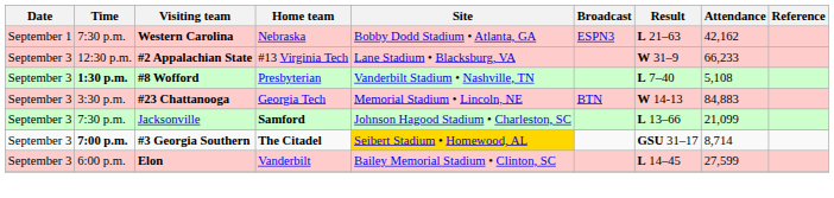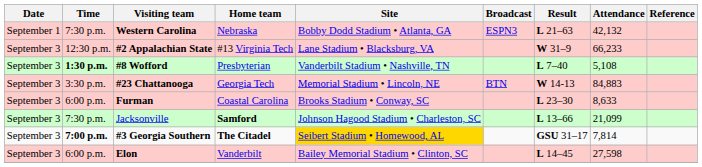Western Carolina | Attendance: 42,162 -> 42,132
+ row: September 3 | 6:00 p.m. | Furman | Coastal Carolina | Brooks Stadium • Conway, SC | L 23–30 | 8,633
#3 Georgia Southern | Attendance: 8,714 -> 7,814
Elon | Attendance: 27,599 -> 27,598
